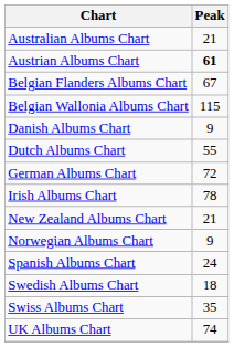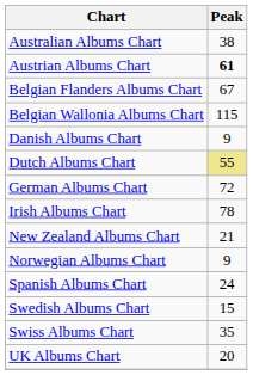Australian Albums Chart | Peak: 21 -> 38
Dutch Albums Chart | Peak: no background -> khaki background
Swedish Albums Chart | Peak: 18 -> 15
UK Albums Chart | Peak: 74 -> 20
